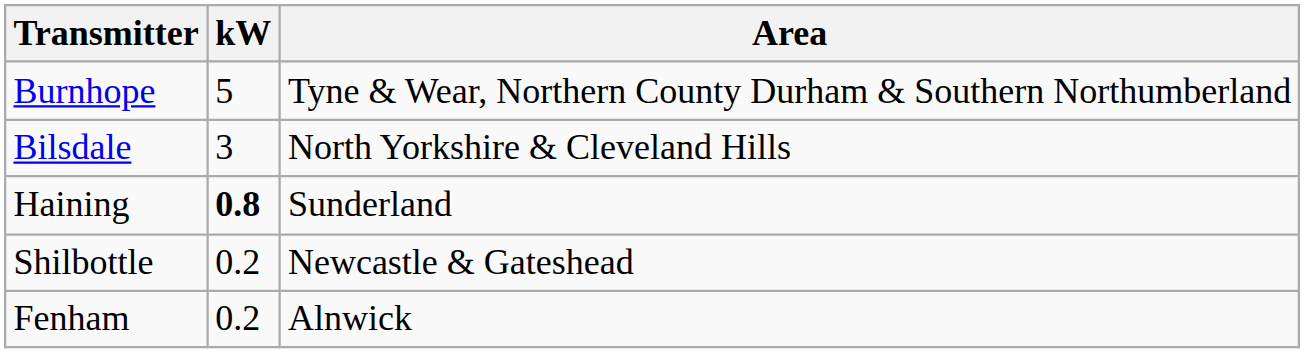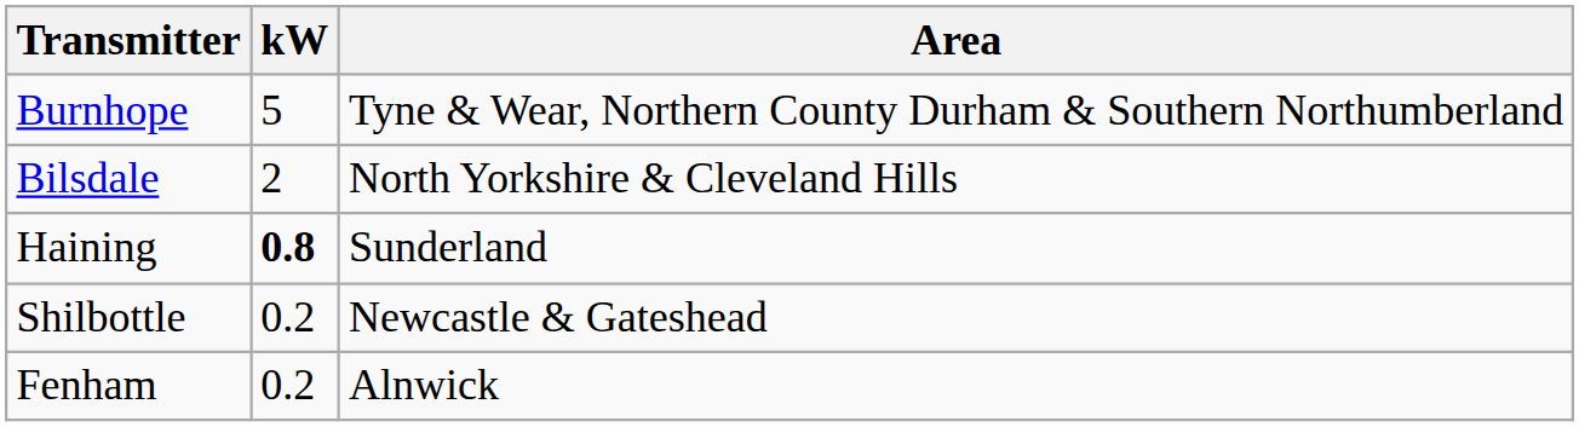Bilsdale | kW: 3 -> 2
